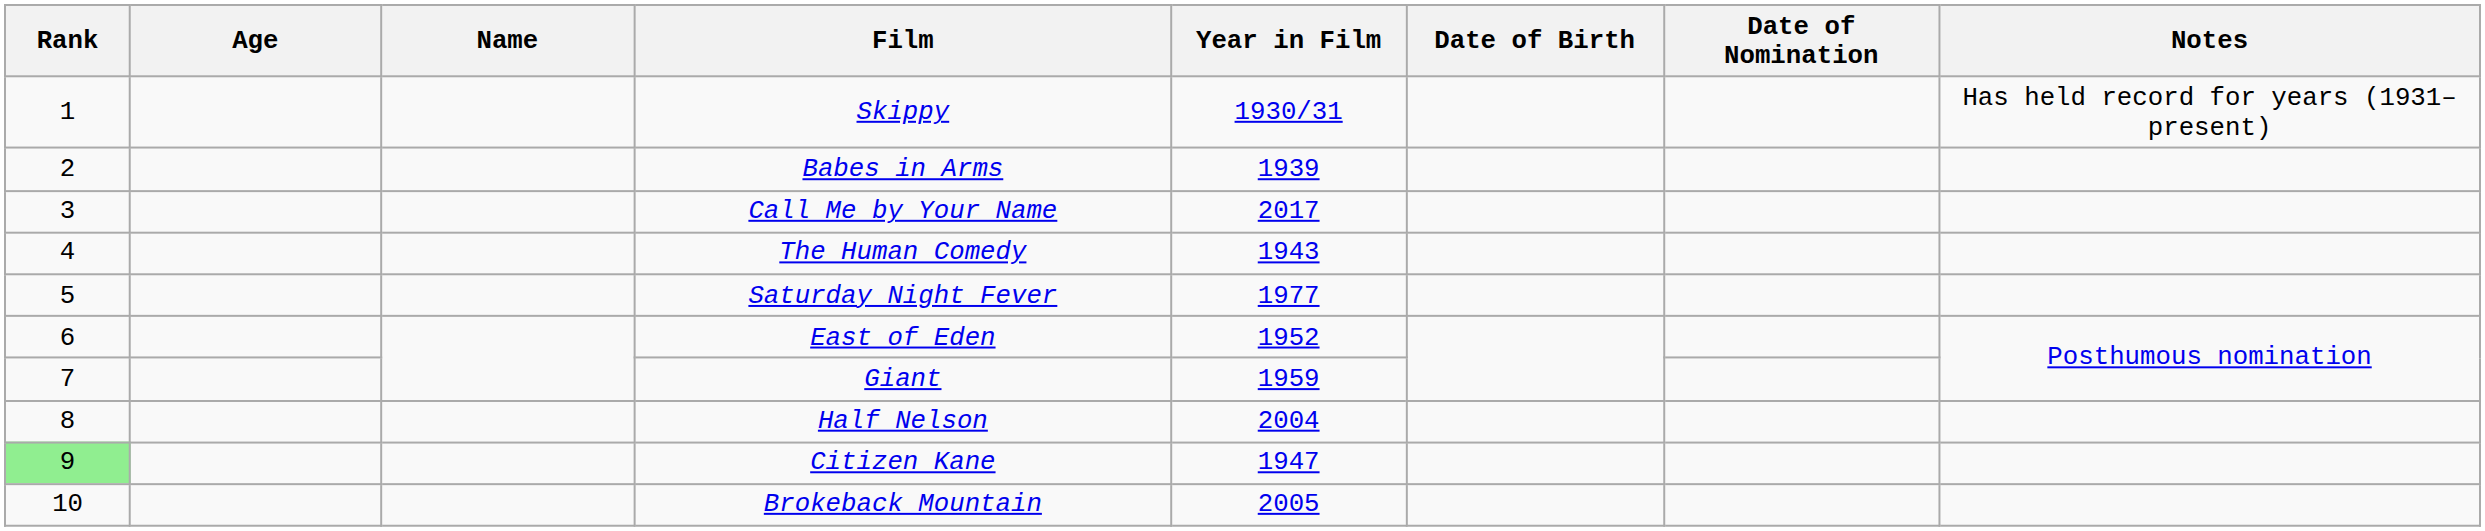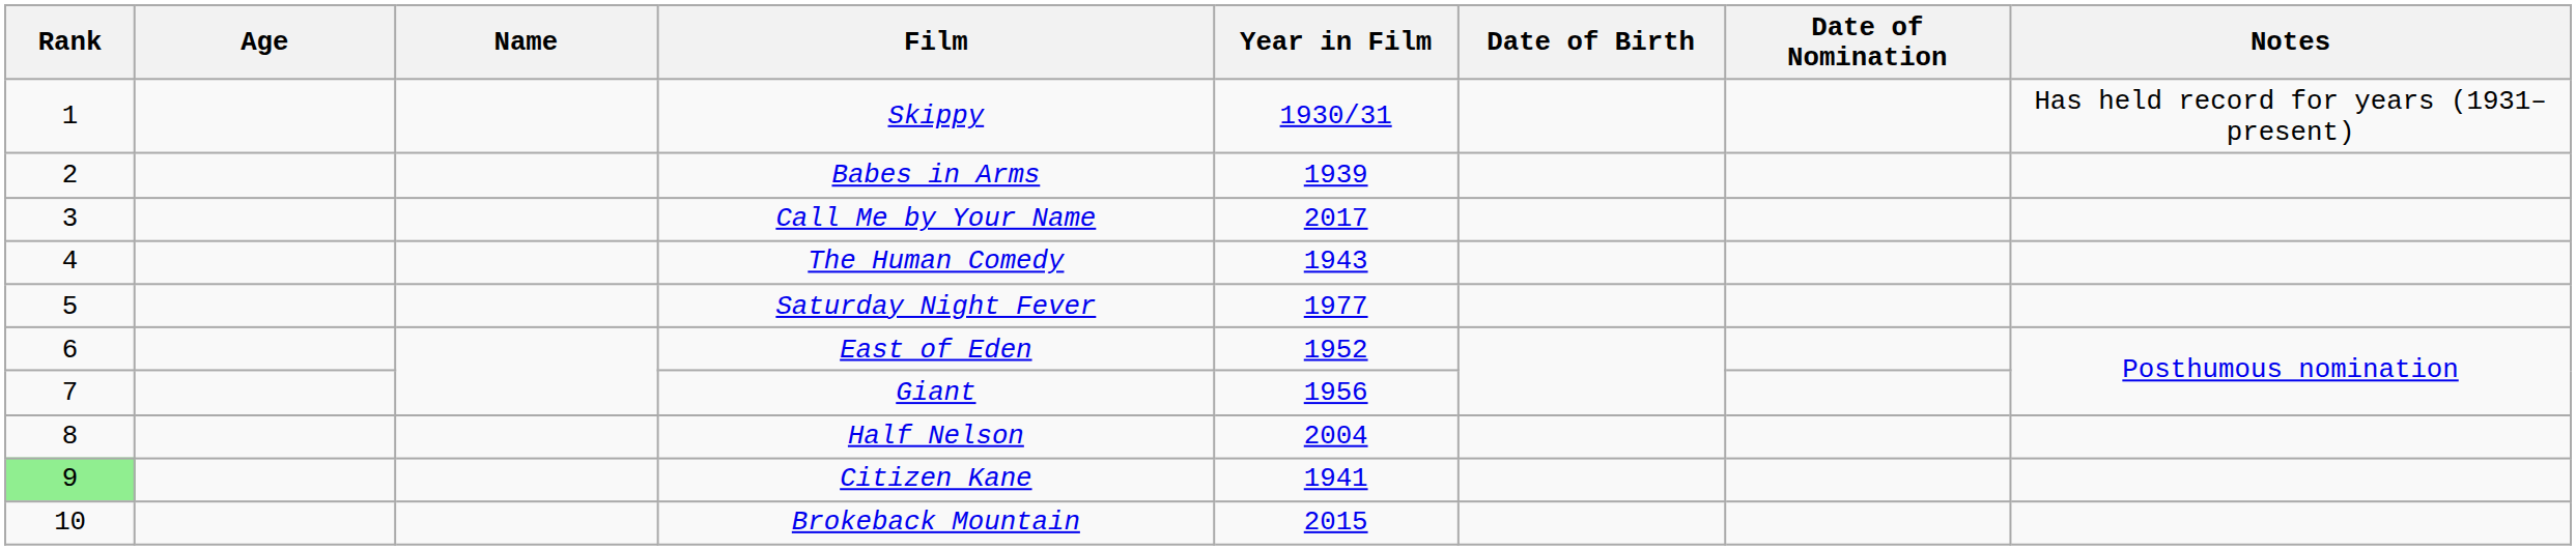Giant | Year in Film: 1959 -> 1956
Citizen Kane | Year in Film: 1947 -> 1941
Brokeback Mountain | Year in Film: 2005 -> 2015
